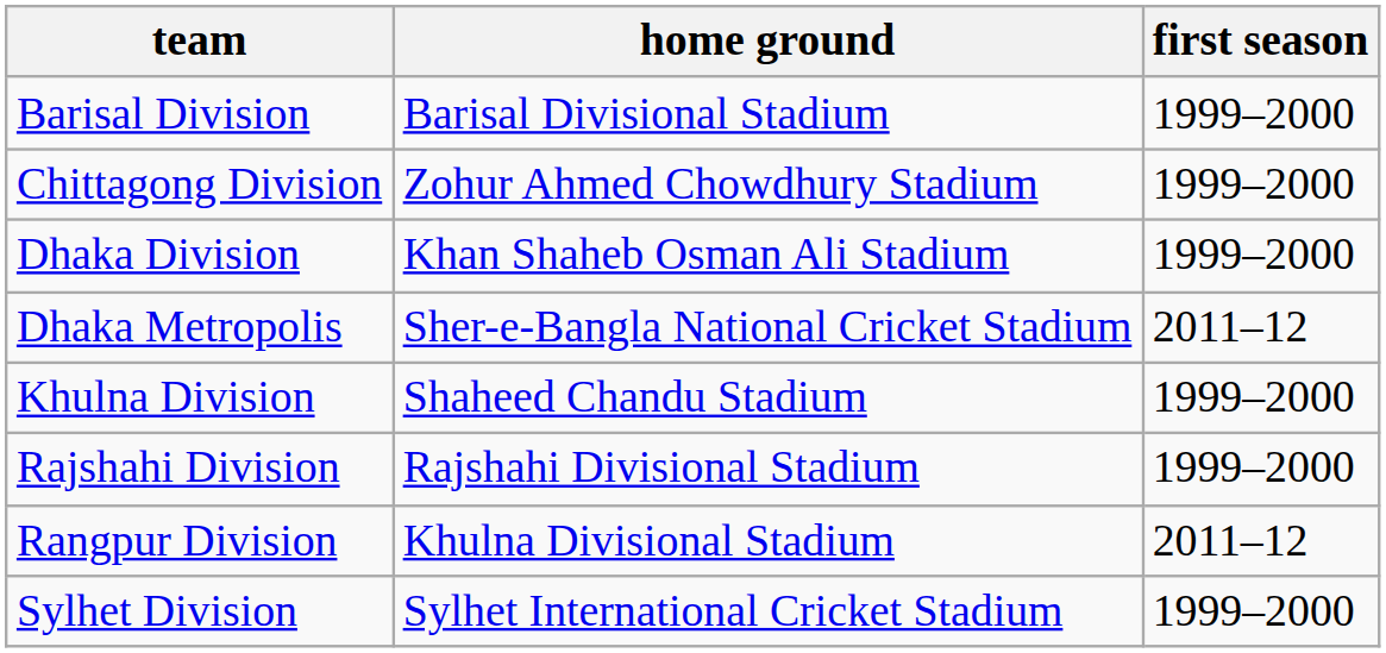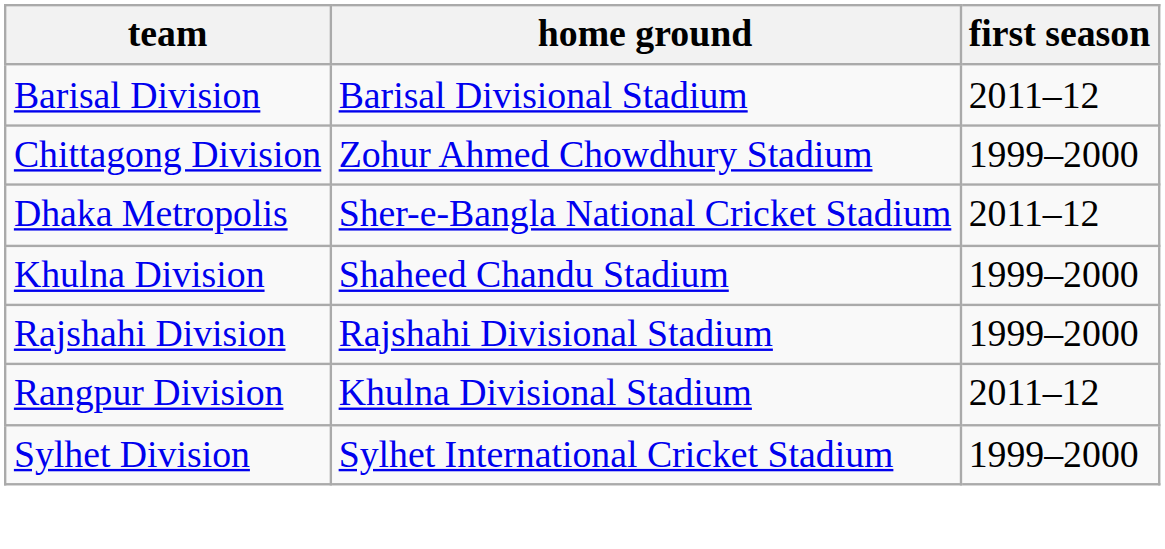Barisal Division | first season: 1999–2000 -> 2011–12
- row: Dhaka Division | Khan Shaheb Osman Ali Stadium | 1999–2000
